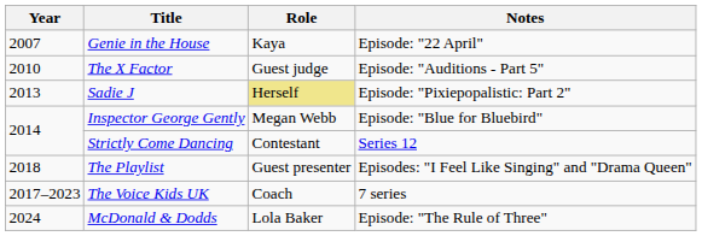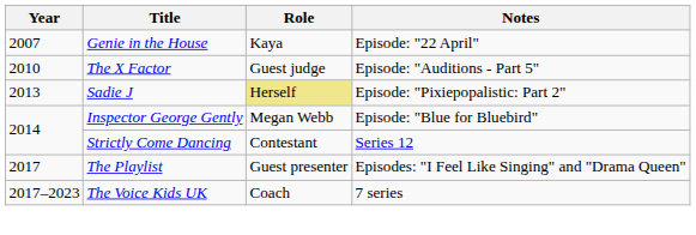The Playlist | Year: 2018 -> 2017
- row: 2024 | McDonald & Dodds | Lola Baker | Episode: "The Rule of Three"
